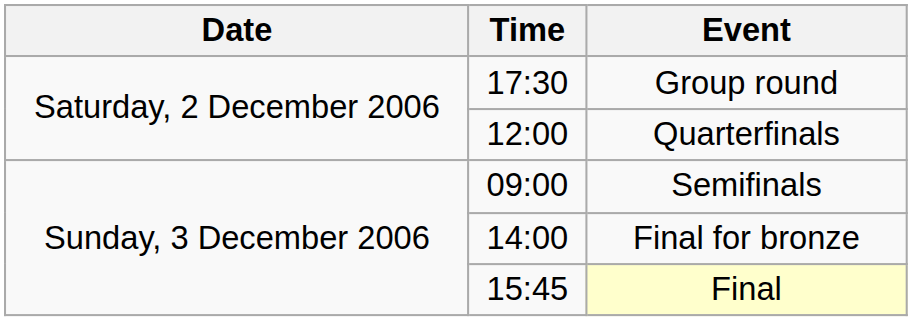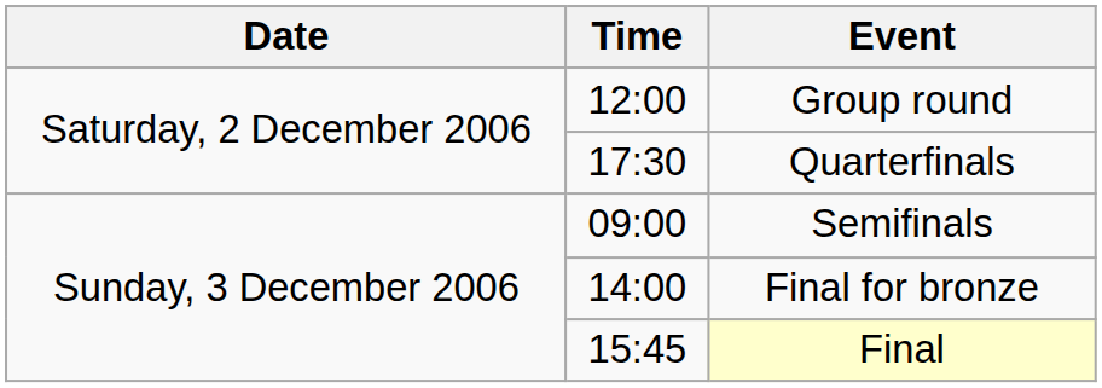Group round | Time: 17:30 -> 12:00
Quarterfinals | Time: 12:00 -> 17:30
